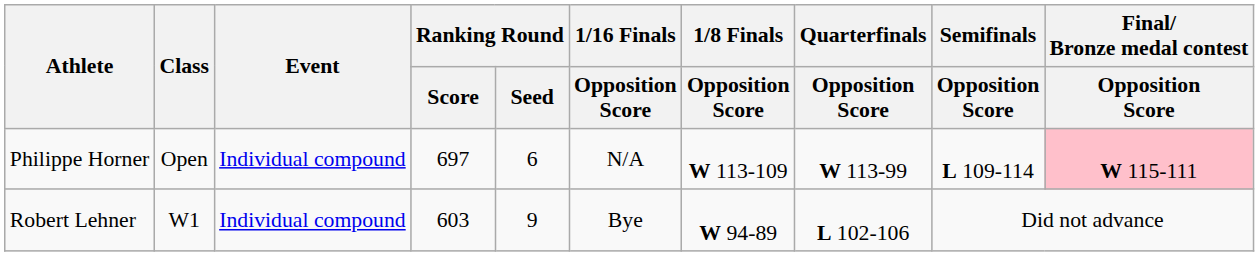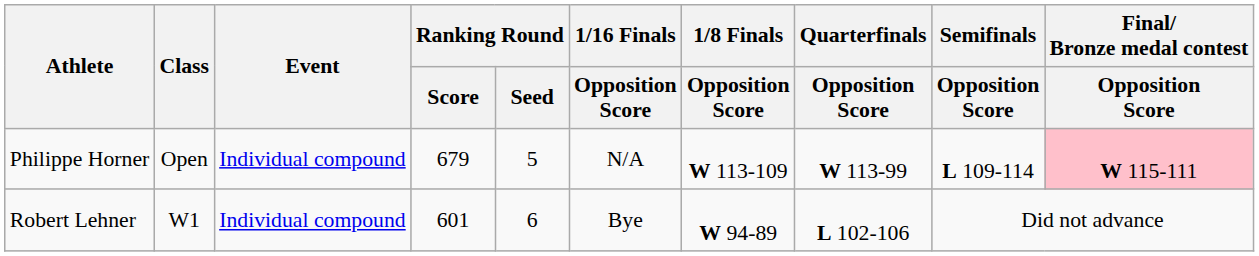Philippe Horner | Ranking Round / Score: 697 -> 679
Philippe Horner | Ranking Round / Seed: 6 -> 5
Robert Lehner | Ranking Round / Score: 603 -> 601
Robert Lehner | Ranking Round / Seed: 9 -> 6
